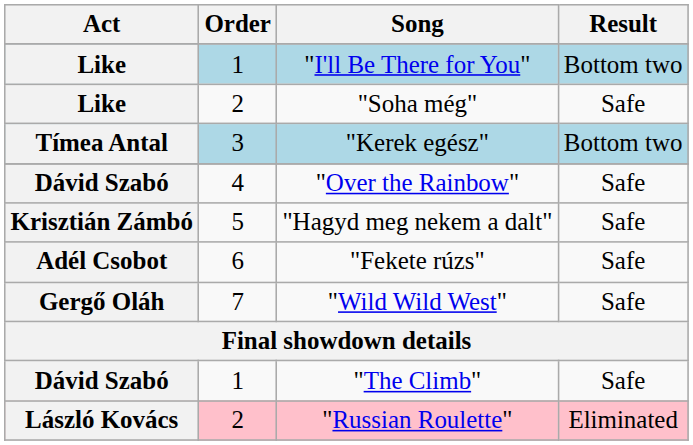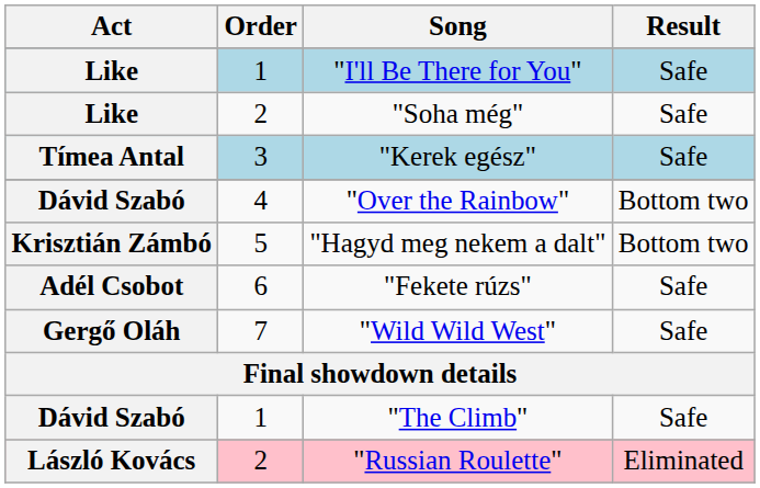"I'll Be There for You" | Result: Bottom two -> Safe
"Kerek egész" | Result: Bottom two -> Safe
"Over the Rainbow" | Result: Safe -> Bottom two
"Hagyd meg nekem a dalt" | Result: Safe -> Bottom two
